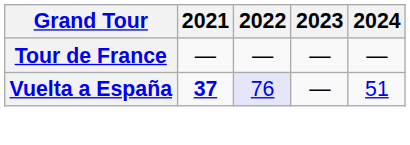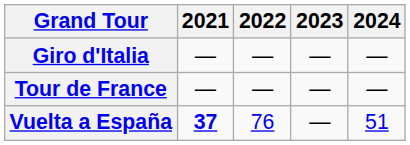+ row: Giro d'Italia | — | — | — | —
Vuelta a España | 2022: lavender background -> no background
